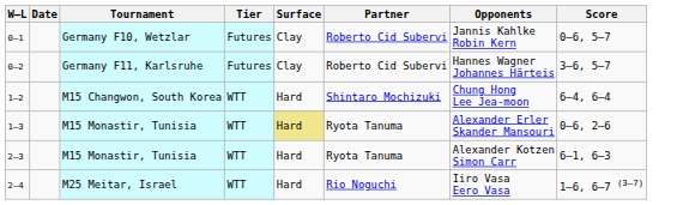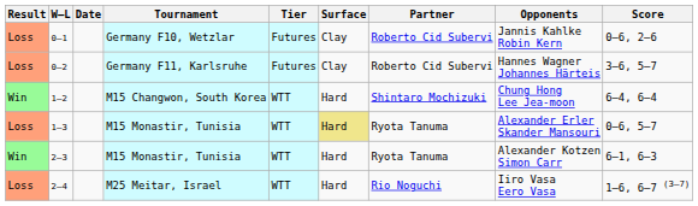+ column: Result | Loss | Loss | Win | Loss | Win | Loss
0–1 | Score: 0–6, 5–7 -> 0–6, 2–6
1–3 | Score: 0–6, 2–6 -> 0–6, 5–7
